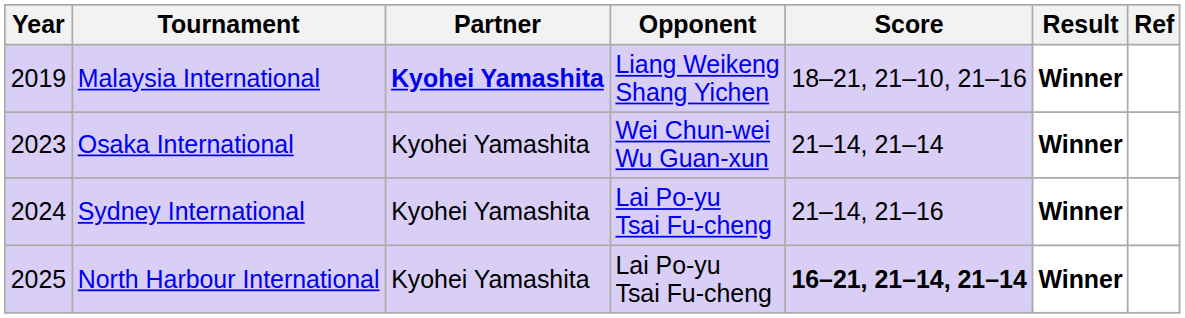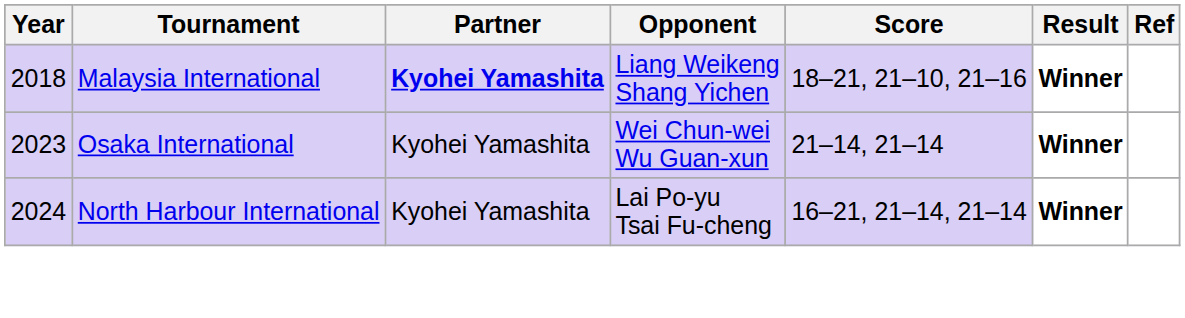Malaysia International | Year: 2019 -> 2018
- row: 2024 | Sydney International | Kyohei Yamashita | Lai Po-yu Tsai Fu-cheng | 21–14, 21–16 | Winner
North Harbour International | Year: 2025 -> 2024
North Harbour International | Score: bold -> normal
